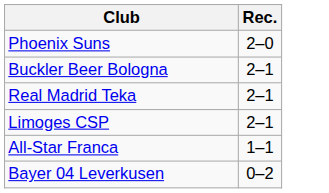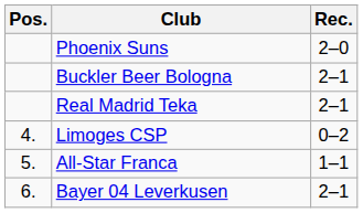+ column: Pos. | 4. | 5. | 6.
Limoges CSP | Rec.: 2–1 -> 0–2
Bayer 04 Leverkusen | Rec.: 0–2 -> 2–1
